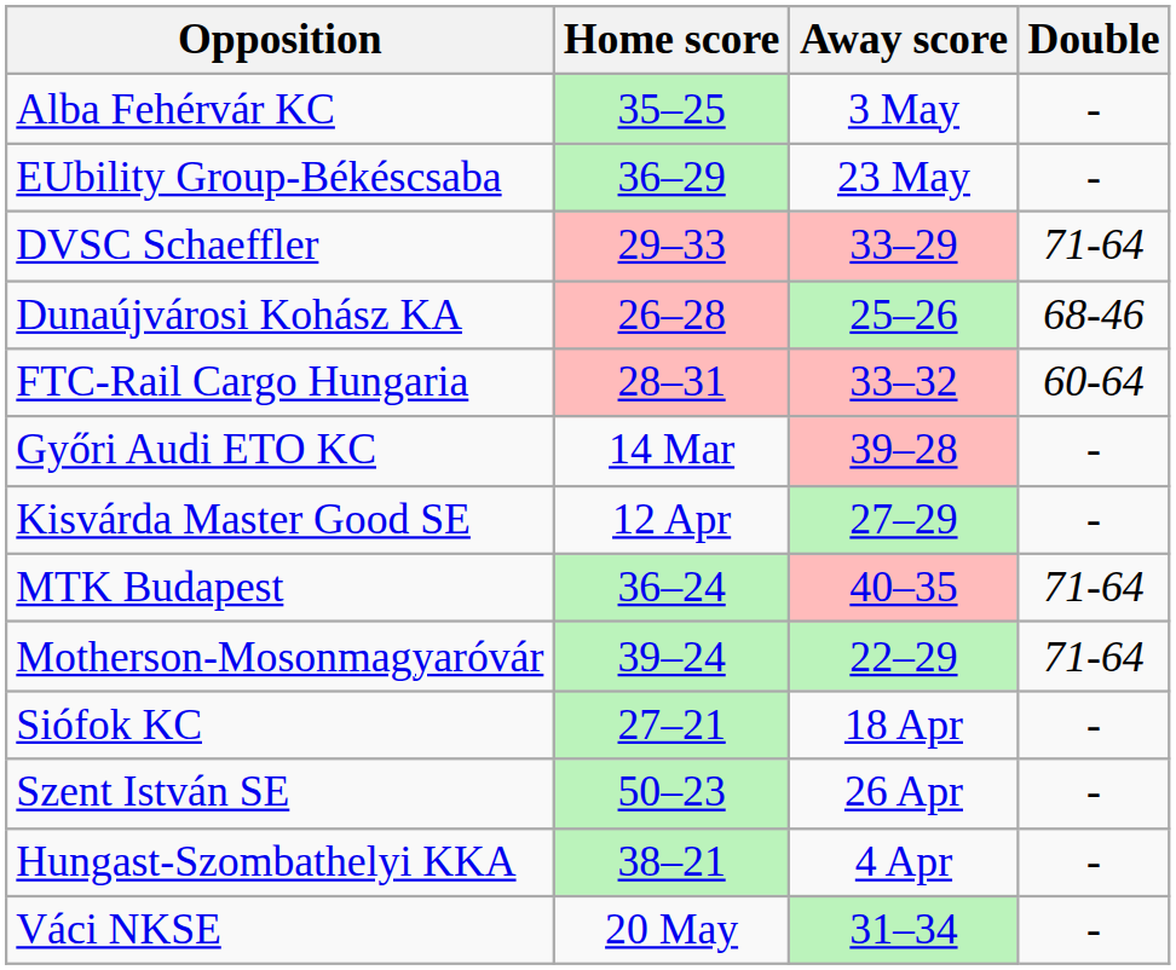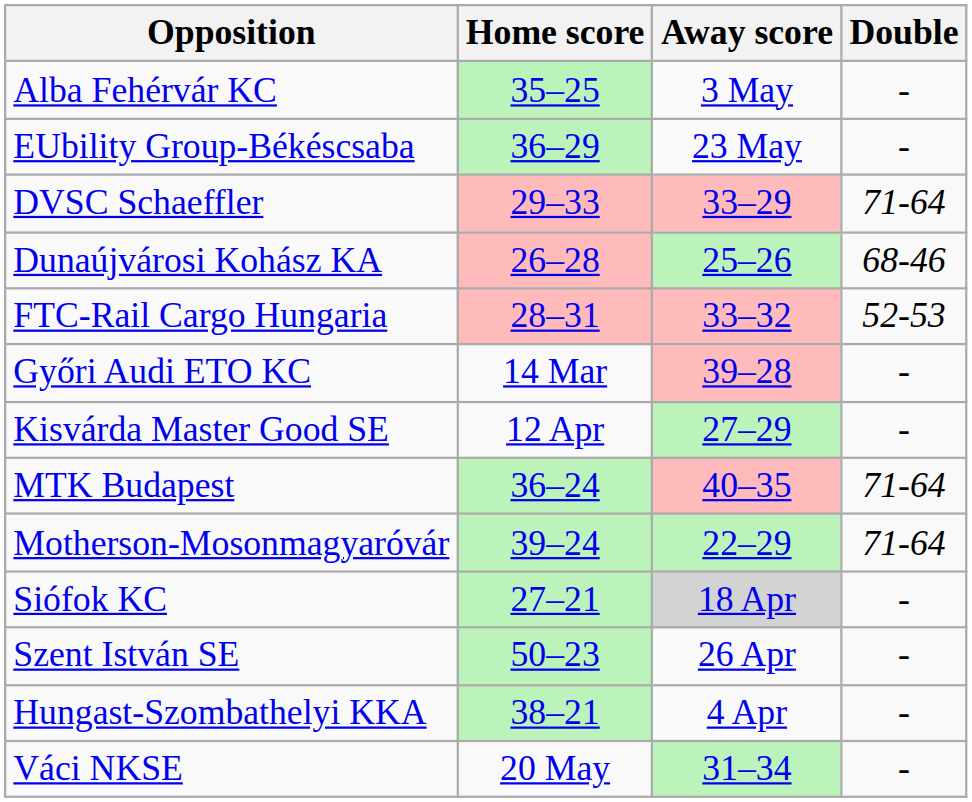FTC-Rail Cargo Hungaria | Double: 60-64 -> 52-53
Siófok KC | Away score: no background -> lightgrey background
